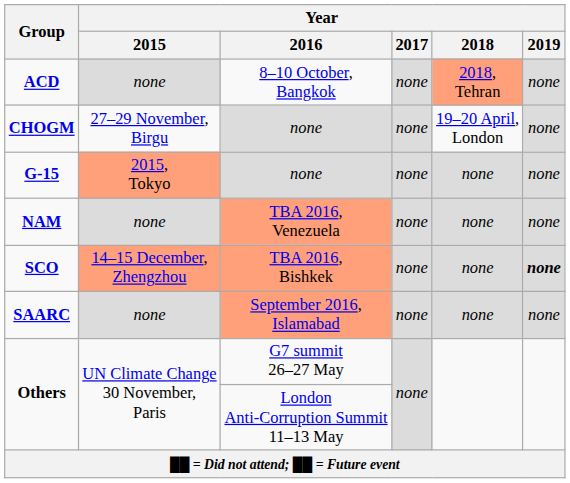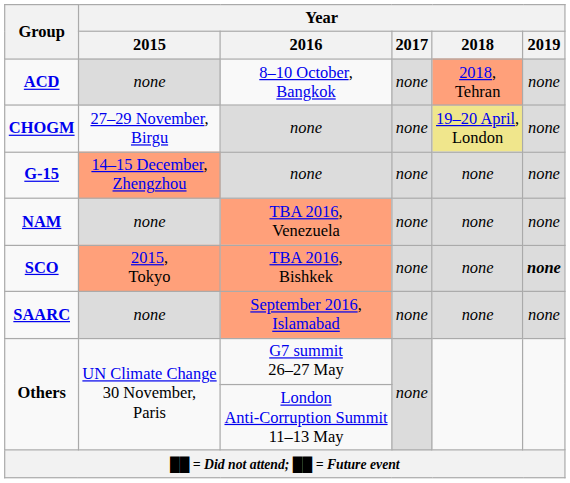CHOGM | Year / 2018: no background -> khaki background
G-15 | Year / 2015: 2015, Tokyo -> 14–15 December, Zhengzhou
SCO | Year / 2015: 14–15 December, Zhengzhou -> 2015, Tokyo
